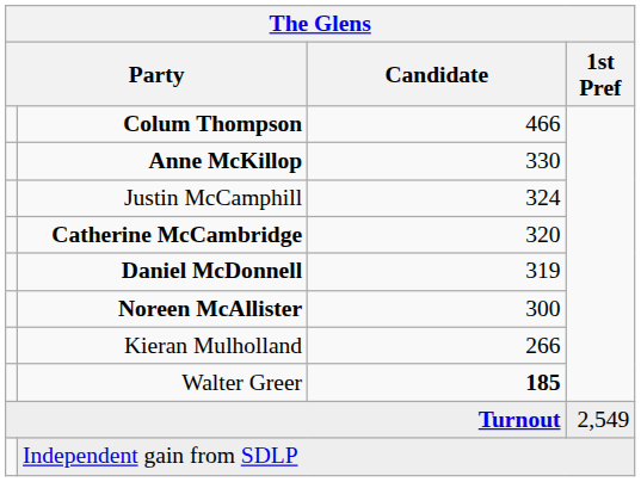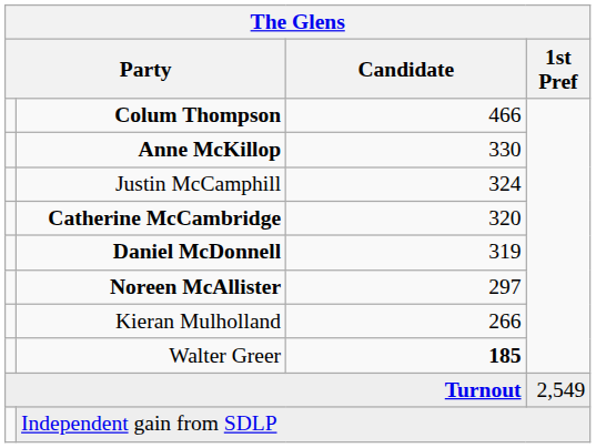Noreen McAllister | Candidate: 300 -> 297
